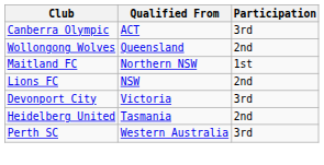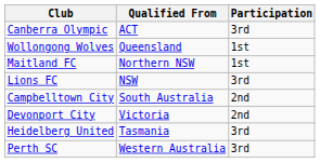Wollongong Wolves | Participation: 2nd -> 1st
Lions FC | Participation: 2nd -> 3rd
+ row: Campbelltown City | South Australia | 2nd
Devonport City | Participation: 3rd -> 2nd
Heidelberg United | Participation: 2nd -> 3rd
